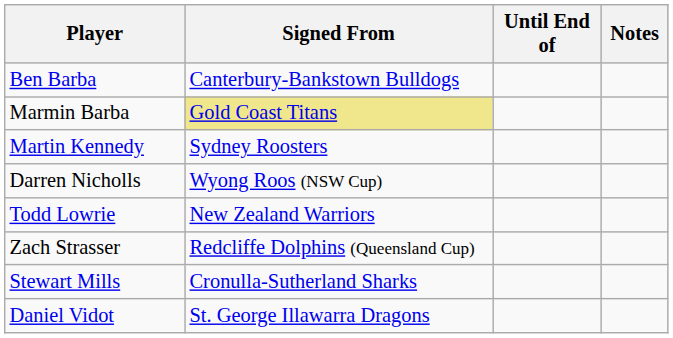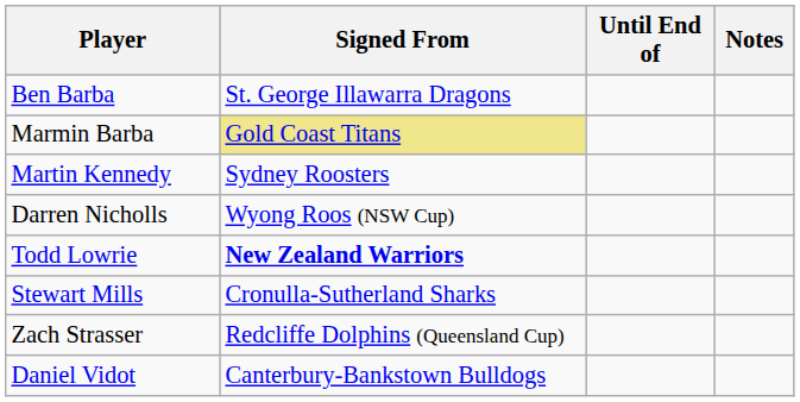Ben Barba | Signed From: Canterbury-Bankstown Bulldogs -> St. George Illawarra Dragons
Todd Lowrie | Signed From: normal -> bold
rows swapped: Stewart Mills <-> Zach Strasser
Daniel Vidot | Signed From: St. George Illawarra Dragons -> Canterbury-Bankstown Bulldogs
